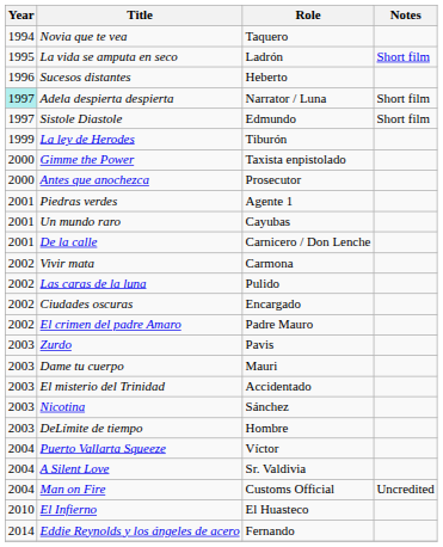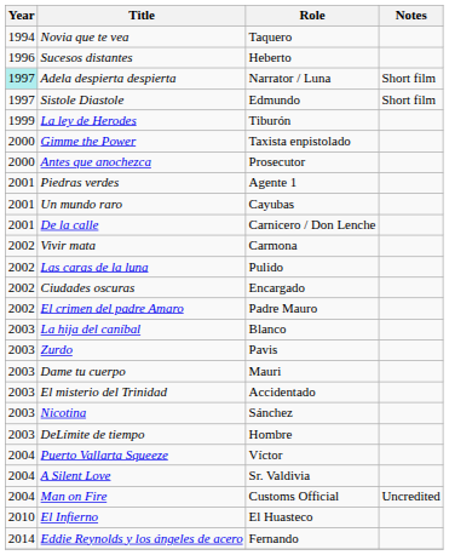- row: 1995 | La vida se amputa en seco | Ladrón | Short film
+ row: 2003 | La hija del caníbal | Blanco
